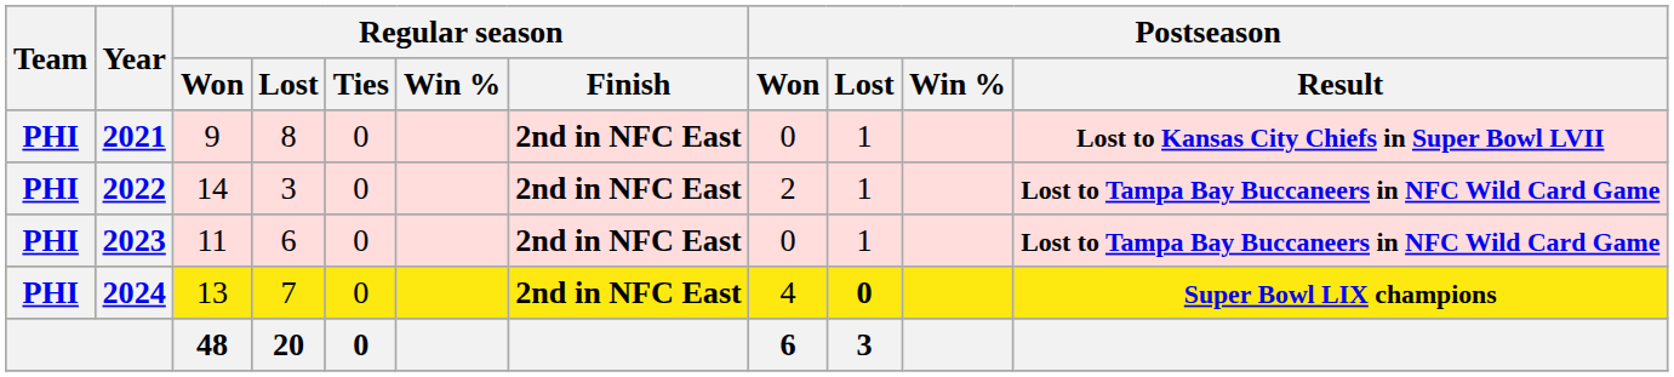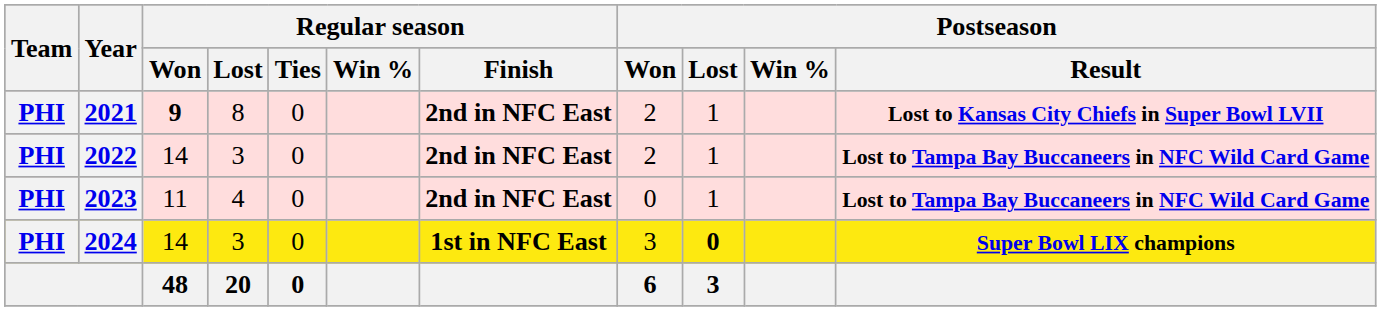2021 | Regular season / Won: normal -> bold
2021 | Postseason / Won: 0 -> 2
2023 | Regular season / Lost: 6 -> 4
2024 | Regular season / Won: 13 -> 14
2024 | Regular season / Lost: 7 -> 3
2024 | Regular season / Finish: 2nd in NFC East -> 1st in NFC East
2024 | Postseason / Won: 4 -> 3
